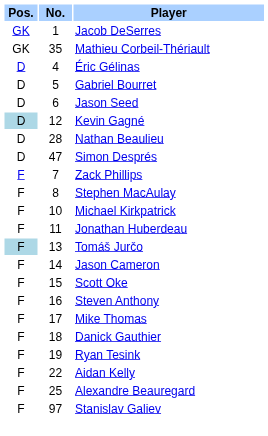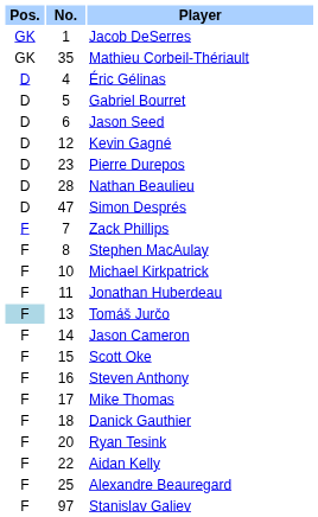Kevin Gagné | Pos.: lightblue background -> no background
+ row: D | 23 | Pierre Durepos
Ryan Tesink | No.: 19 -> 20
